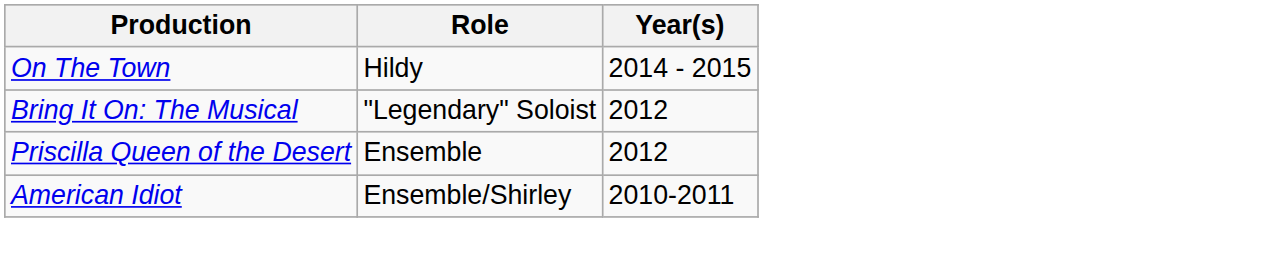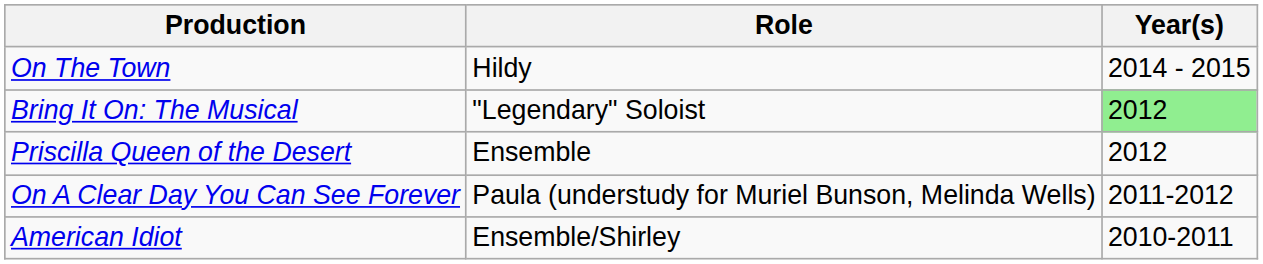Bring It On: The Musical | Year(s): no background -> lightgreen background
+ row: On A Clear Day You Can See Forever | Paula (understudy for Muriel Bunson, Melinda Wells) | 2011-2012
